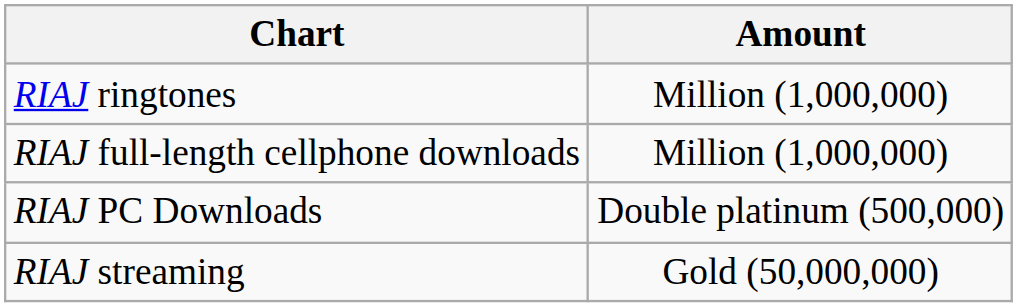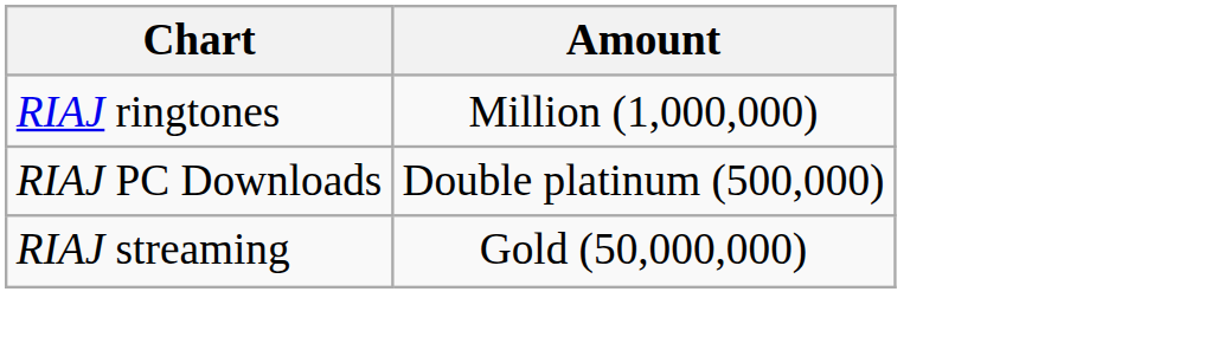- row: RIAJ full-length cellphone downloads | Million (1,000,000)
